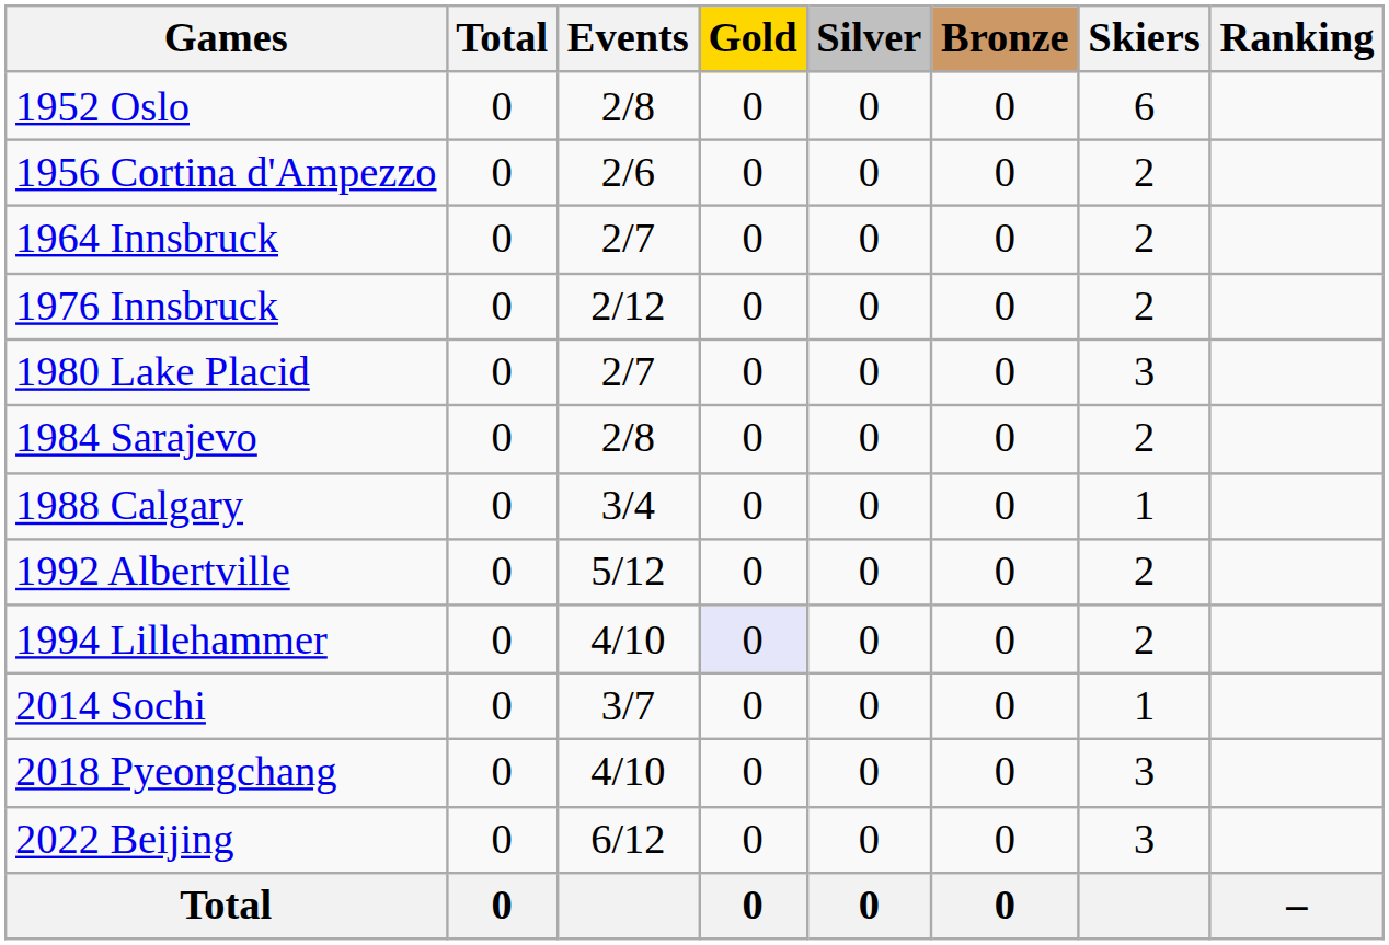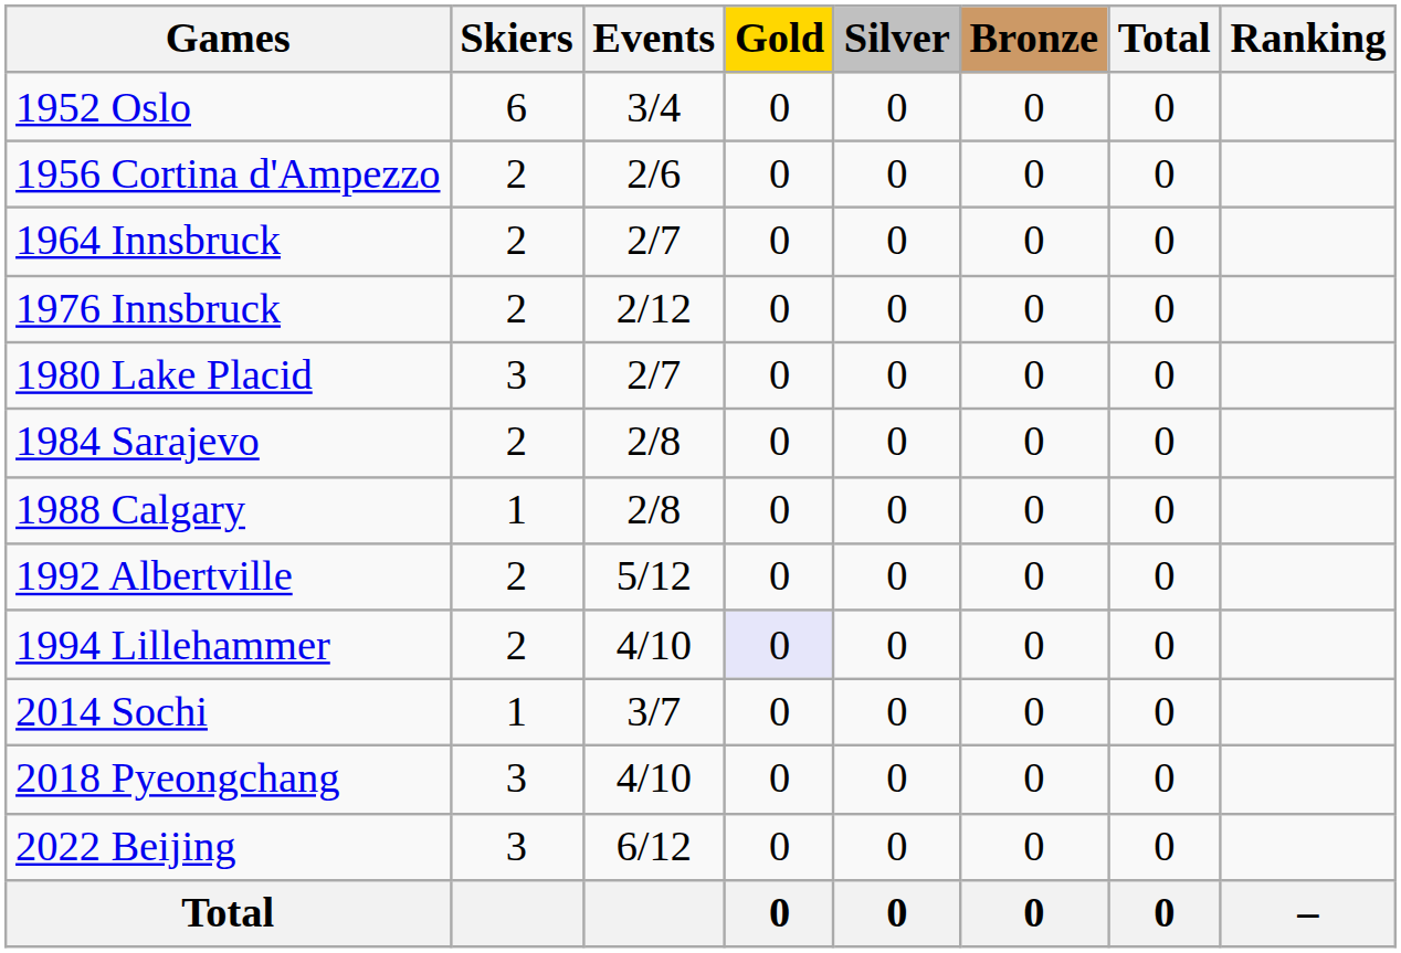columns swapped: Skiers <-> Total
1952 Oslo | Events: 2/8 -> 3/4
1988 Calgary | Events: 3/4 -> 2/8
